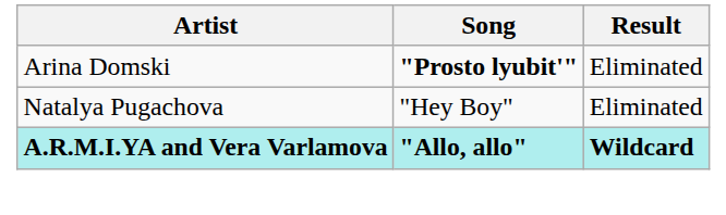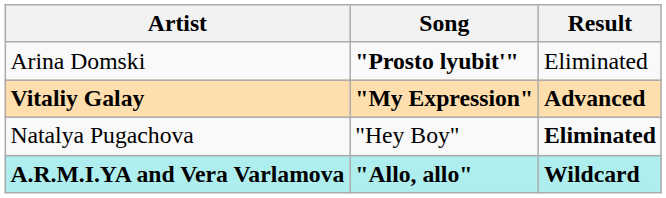+ row: Vitaliy Galay | "My Expression" | Advanced
Natalya Pugachova | Result: normal -> bold
